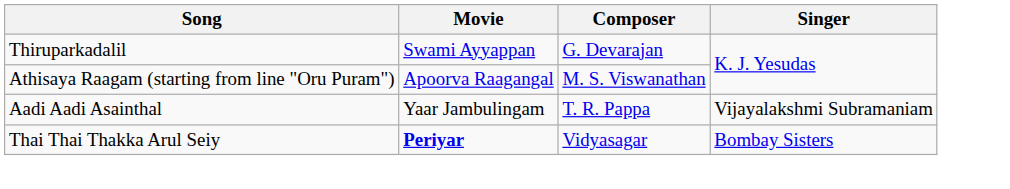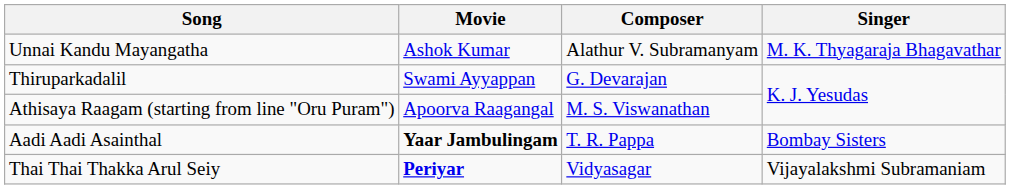+ row: Unnai Kandu Mayangatha | Ashok Kumar | Alathur V. Subramanyam | M. K. Thyagaraja Bhagavathar
Aadi Aadi Asainthal | Movie: normal -> bold
Aadi Aadi Asainthal | Singer: Vijayalakshmi Subramaniam -> Bombay Sisters
Thai Thai Thakka Arul Seiy | Singer: Bombay Sisters -> Vijayalakshmi Subramaniam
